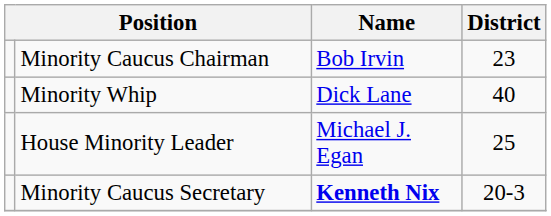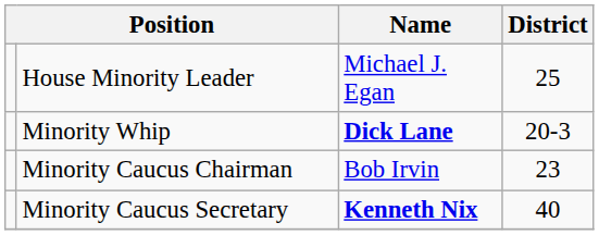rows swapped: House Minority Leader <-> Minority Caucus Chairman
Minority Whip | Name: normal -> bold
Minority Whip | District: 40 -> 20-3
Minority Caucus Secretary | District: 20-3 -> 40
